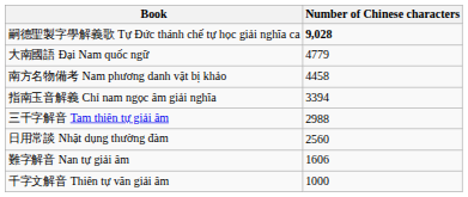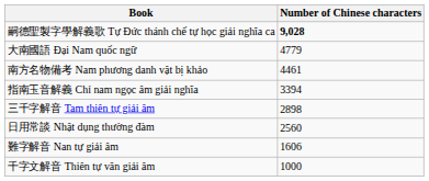南方名物備考 Nam phương danh vật bị khảo | Number of Chinese characters: 4458 -> 4461
三千字解音 Tam thiên tự giải âm | Number of Chinese characters: 2988 -> 2898
